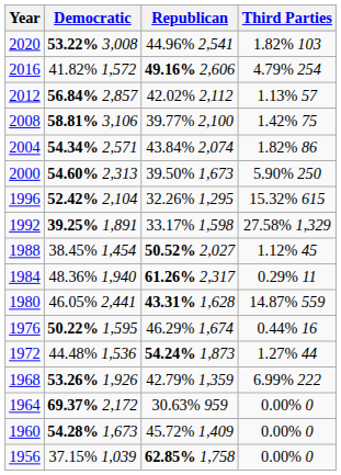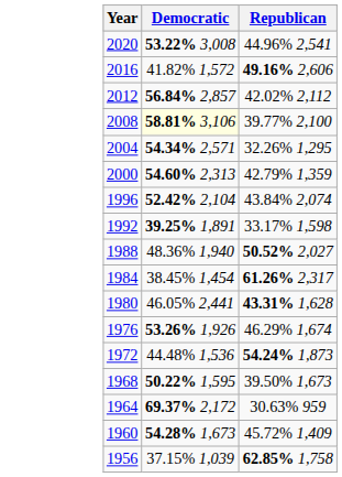- column: Third Parties | 1.82% 103 | 4.79% 254 | 1.13% 57 | 1.42% 75 | 1.82% 86 | 5.90% 250 | 15.32% 615 | 27.58% 1,329 | 1.12% 45 | 0.29% 11 | 14.87% 559 | 0.44% 16 | 1.27% 44 | 6.99% 222 | 0.00% 0 | 0.00% 0 | 0.00% 0
2008 | Democratic: no background -> lightyellow background
2004 | Republican: 43.84% 2,074 -> 32.26% 1,295
2000 | Republican: 39.50% 1,673 -> 42.79% 1,359
1996 | Republican: 32.26% 1,295 -> 43.84% 2,074
1988 | Democratic: 38.45% 1,454 -> 48.36% 1,940
1984 | Democratic: 48.36% 1,940 -> 38.45% 1,454
1976 | Democratic: 50.22% 1,595 -> 53.26% 1,926
1968 | Democratic: 53.26% 1,926 -> 50.22% 1,595
1968 | Republican: 42.79% 1,359 -> 39.50% 1,673
